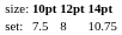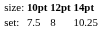set: | column 4: 10.75 -> 10.25
